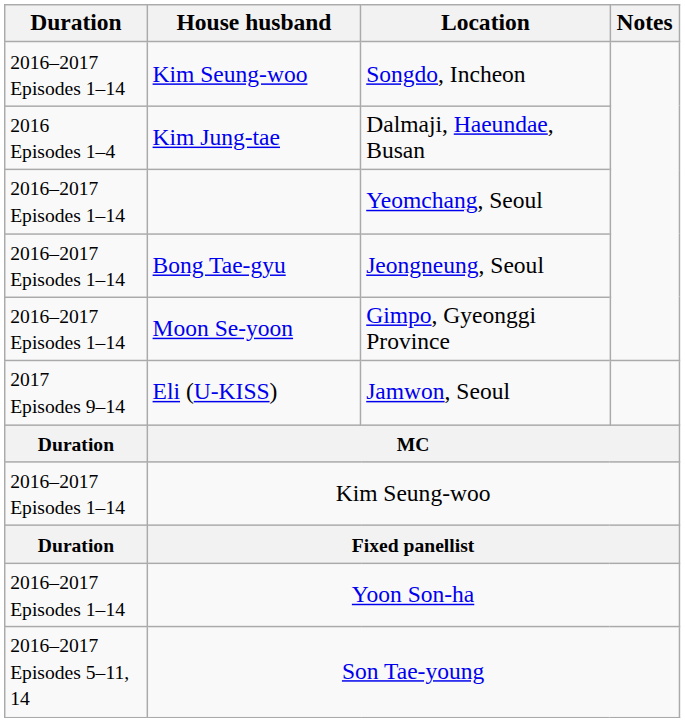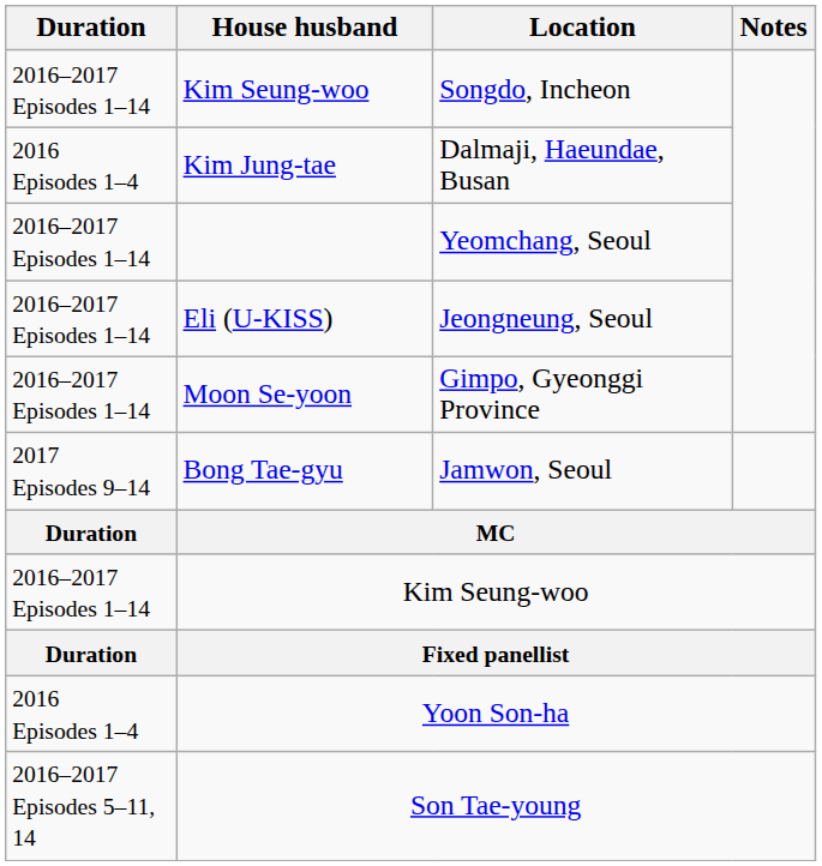Jeongneung, Seoul | House husband: Bong Tae-gyu -> Eli (U-KISS)
Jamwon, Seoul | House husband: Eli (U-KISS) -> Bong Tae-gyu
Yoon Son-ha | Duration: 2016–2017 Episodes 1–14 -> 2016 Episodes 1–4
